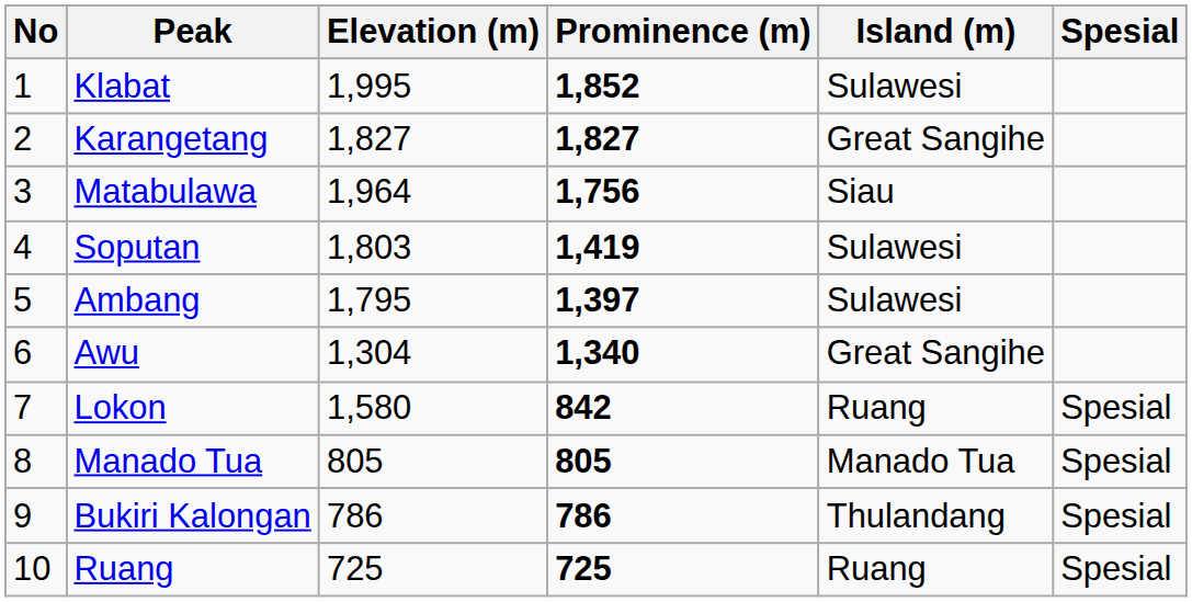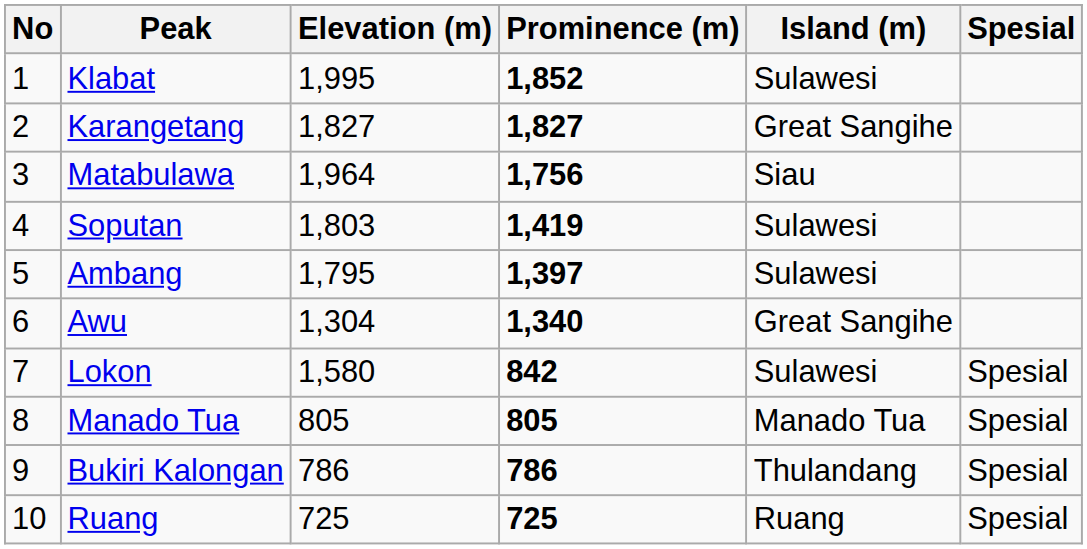Lokon | Island (m): Ruang -> Sulawesi
